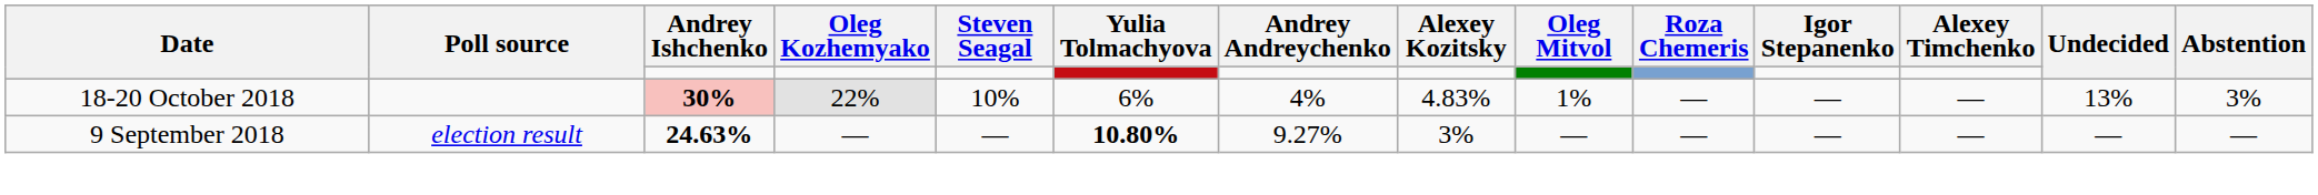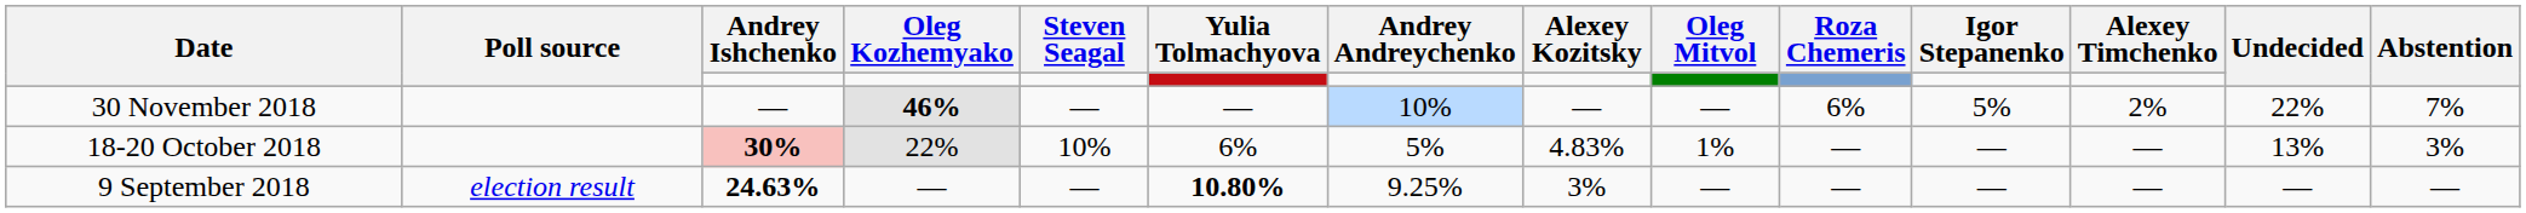+ row: 30 November 2018 | — | 46% | — | — | 10% | — | — | 6% | 5% | 2% | 22% | 7%
18-20 October 2018 | Andrey Andreychenko: 4% -> 5%
9 September 2018 | Andrey Andreychenko: 9.27% -> 9.25%
